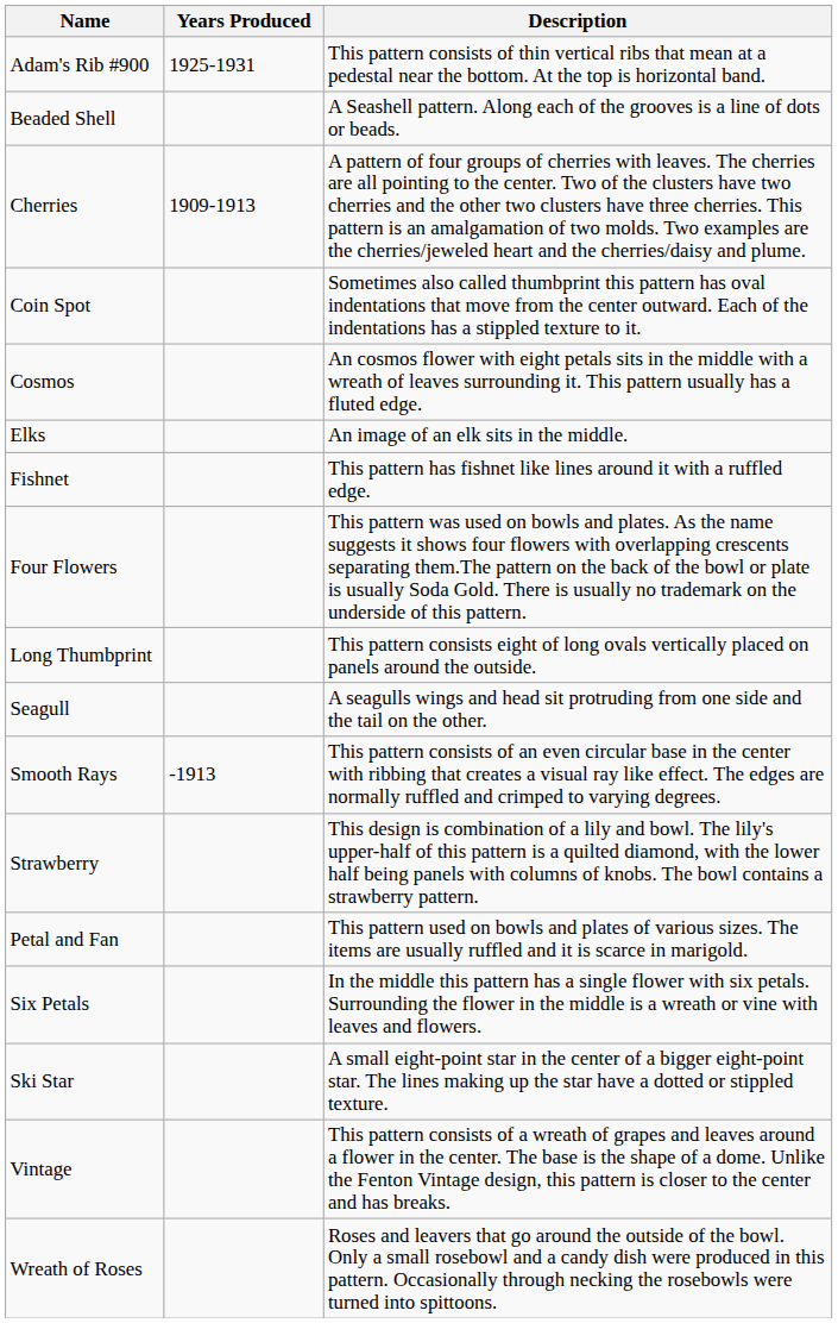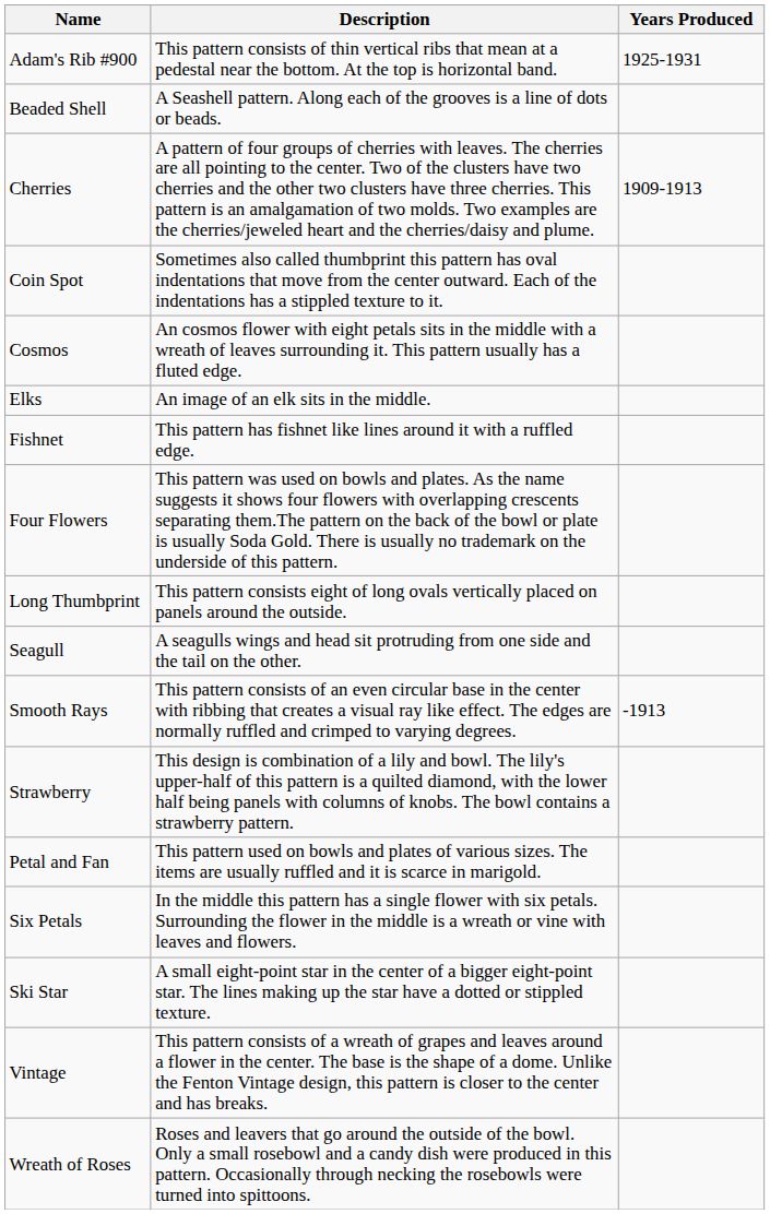columns swapped: Years Produced <-> Description
